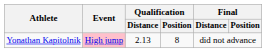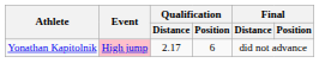Yonathan Kapitolnik | Qualification / Distance: 2.13 -> 2.17
Yonathan Kapitolnik | Qualification / Position: 8 -> 6
